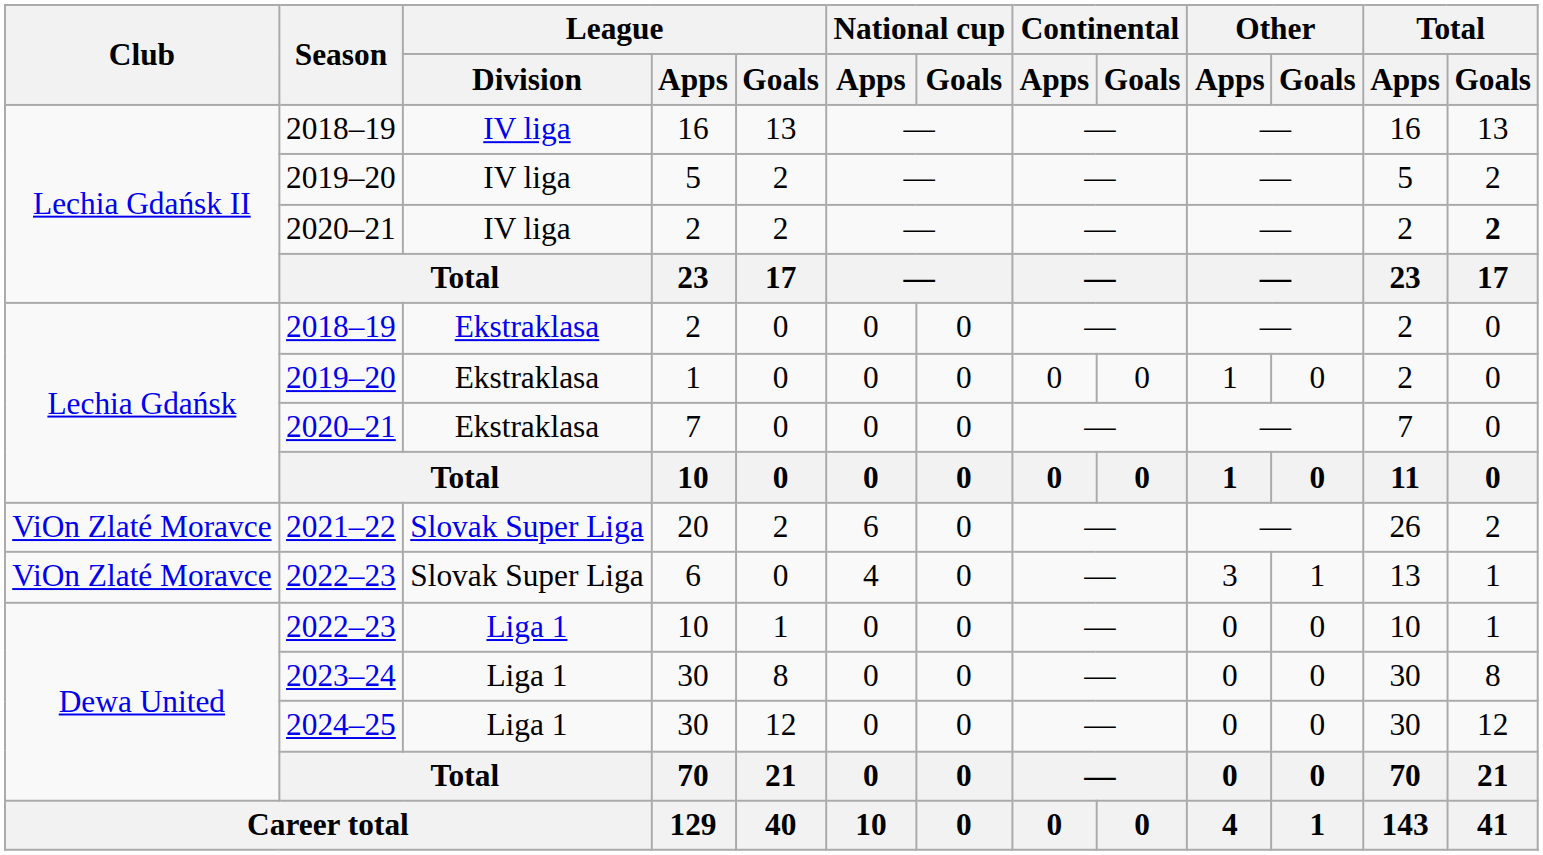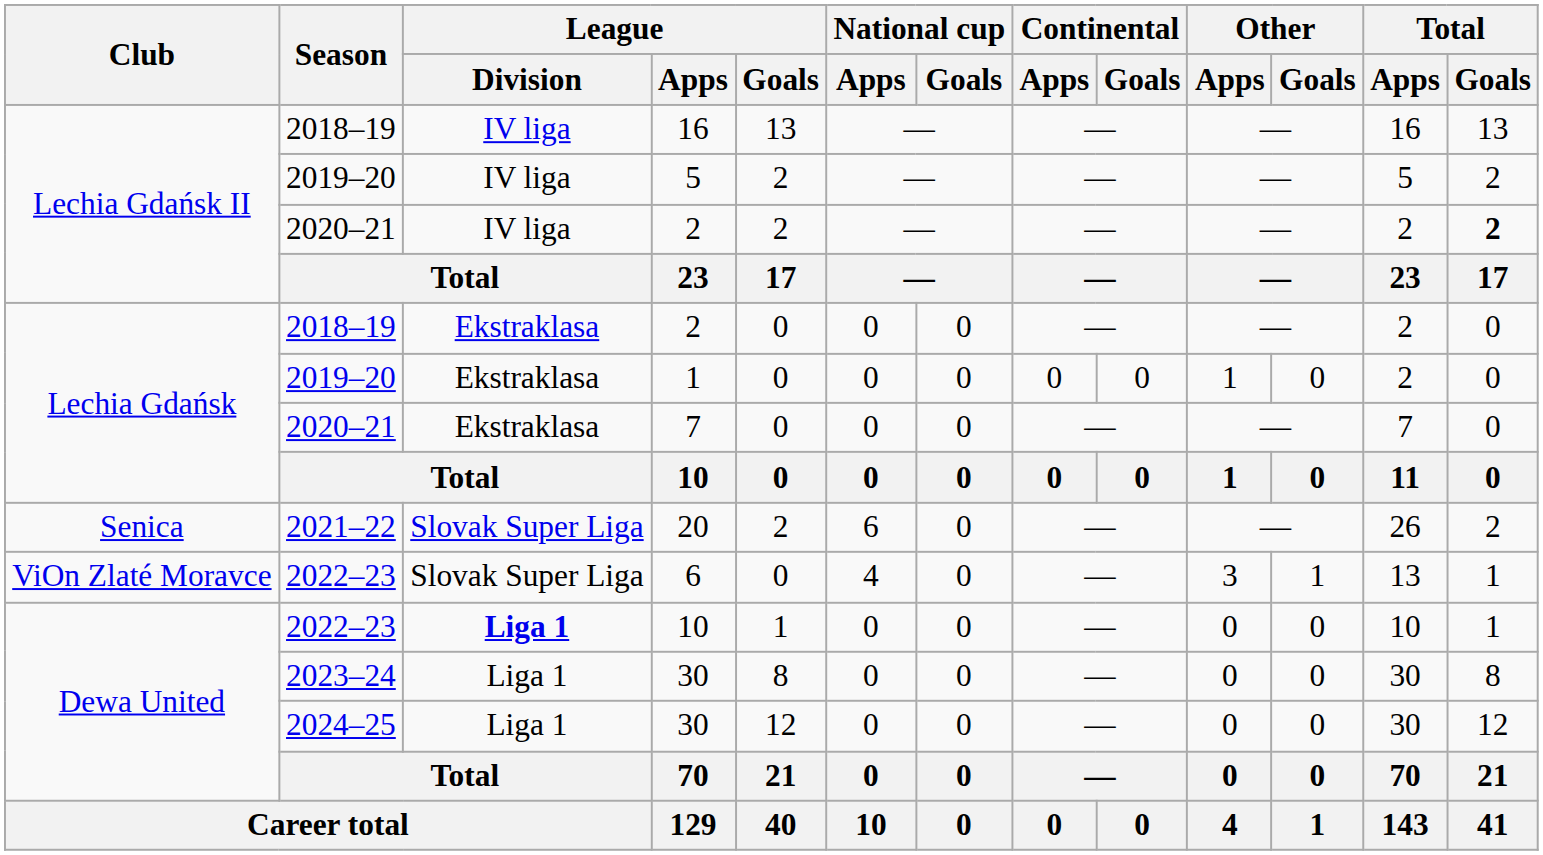20 | Club: ViOn Zlaté Moravce -> Senica
2022–23 / 10 | League / Division: normal -> bold
